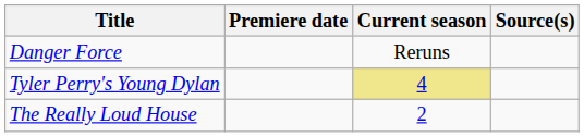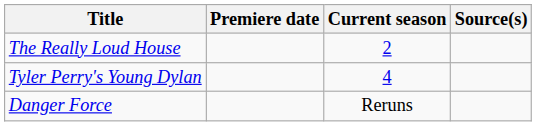rows swapped: Danger Force <-> The Really Loud House
Tyler Perry's Young Dylan | Current season: khaki background -> no background
